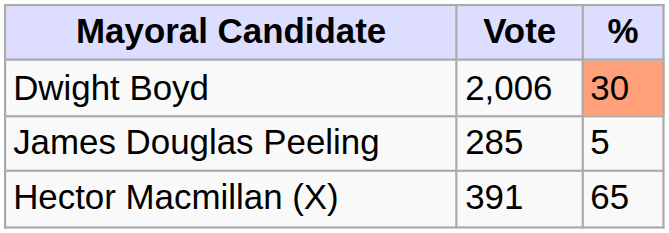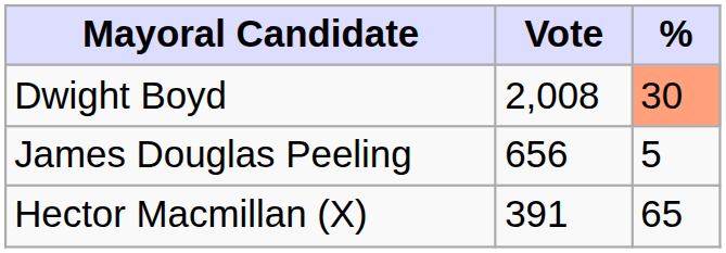Dwight Boyd | Vote: 2,006 -> 2,008
James Douglas Peeling | Vote: 285 -> 656
